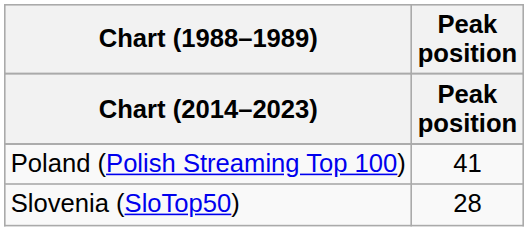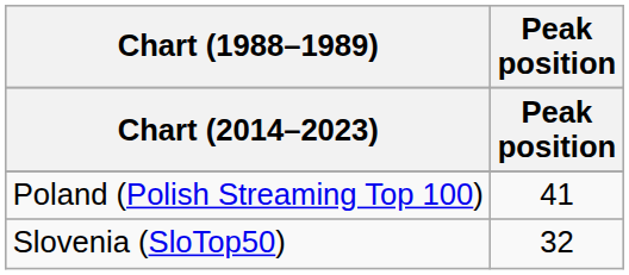Slovenia (SloTop50) | Peak position: 28 -> 32
